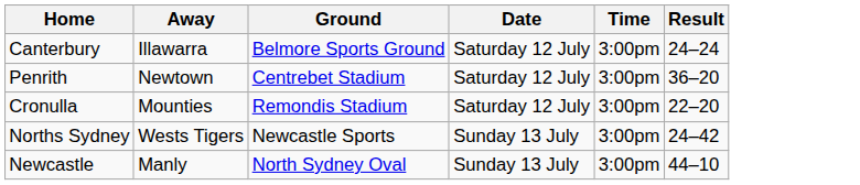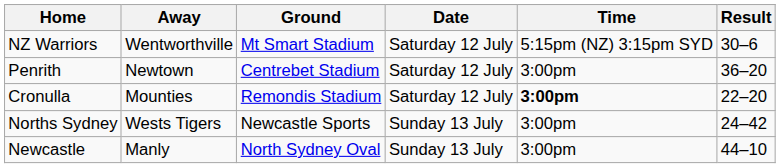+ row: NZ Warriors | Wentworthville | Mt Smart Stadium | Saturday 12 July | 5:15pm (NZ) 3:15pm SYD | 30–6
- row: Canterbury | Illawarra | Belmore Sports Ground | Saturday 12 July | 3:00pm | 24–24
Cronulla | Time: normal -> bold
